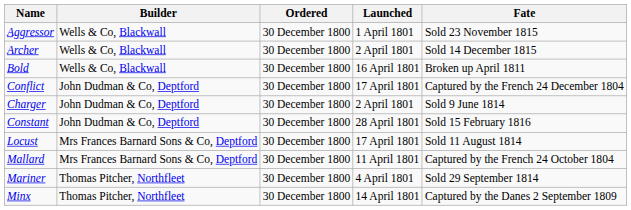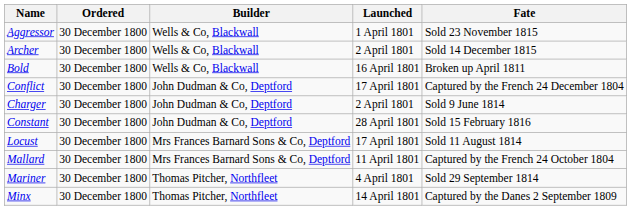columns swapped: Ordered <-> Builder
